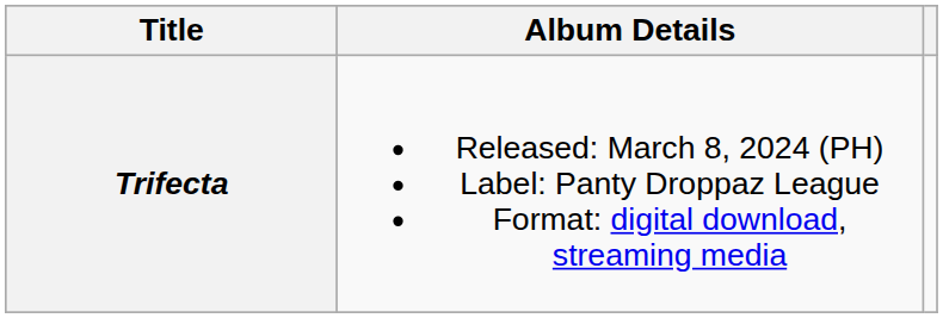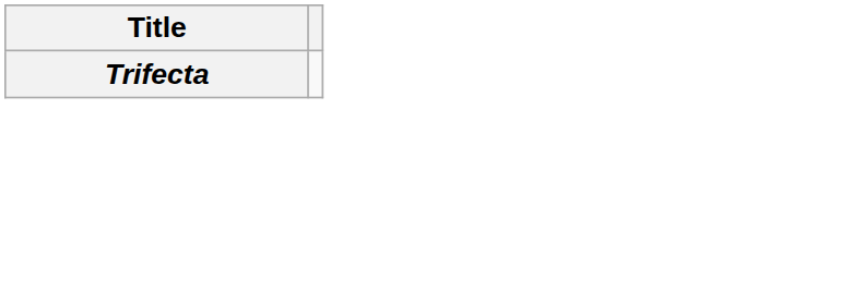- column: Album Details | Released: March 8, 2024 (PH) Label: Panty Droppaz League Format: digital download, streaming media
